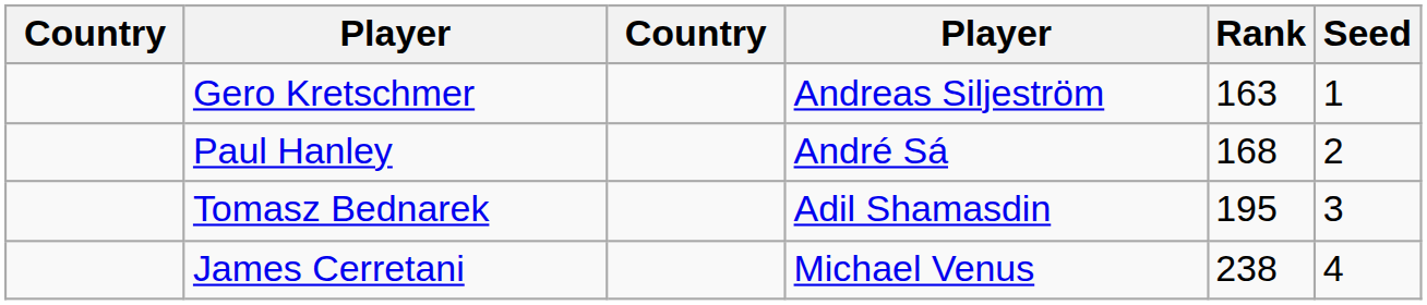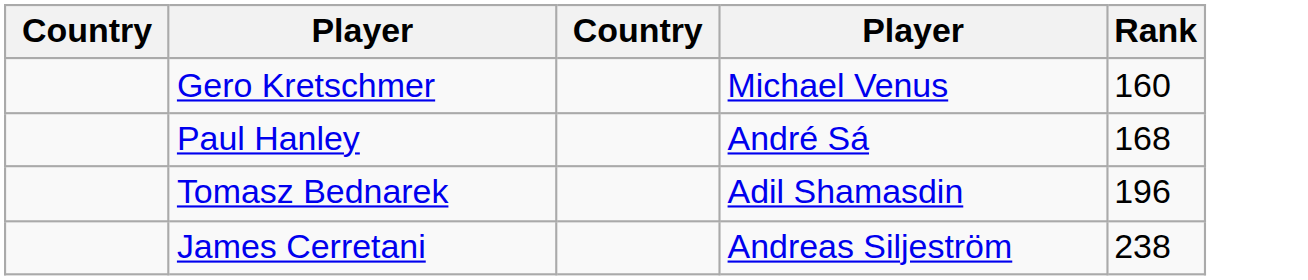- column: Seed | 1 | 2 | 3 | 4
Gero Kretschmer | column 4: Andreas Siljeström -> Michael Venus
Gero Kretschmer | Rank: 163 -> 160
Tomasz Bednarek | Rank: 195 -> 196
James Cerretani | column 4: Michael Venus -> Andreas Siljeström
